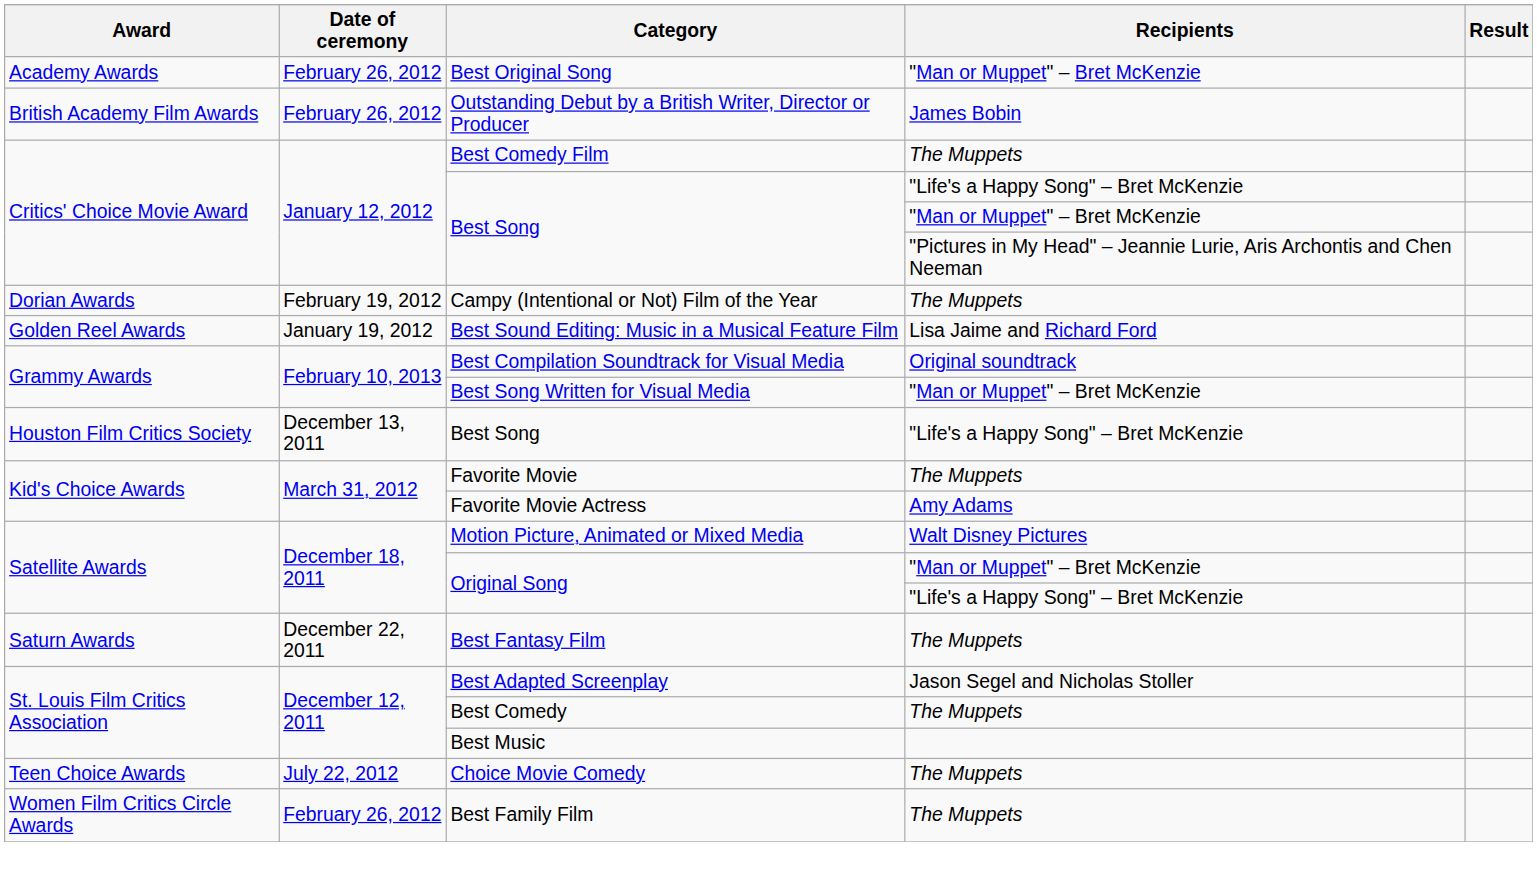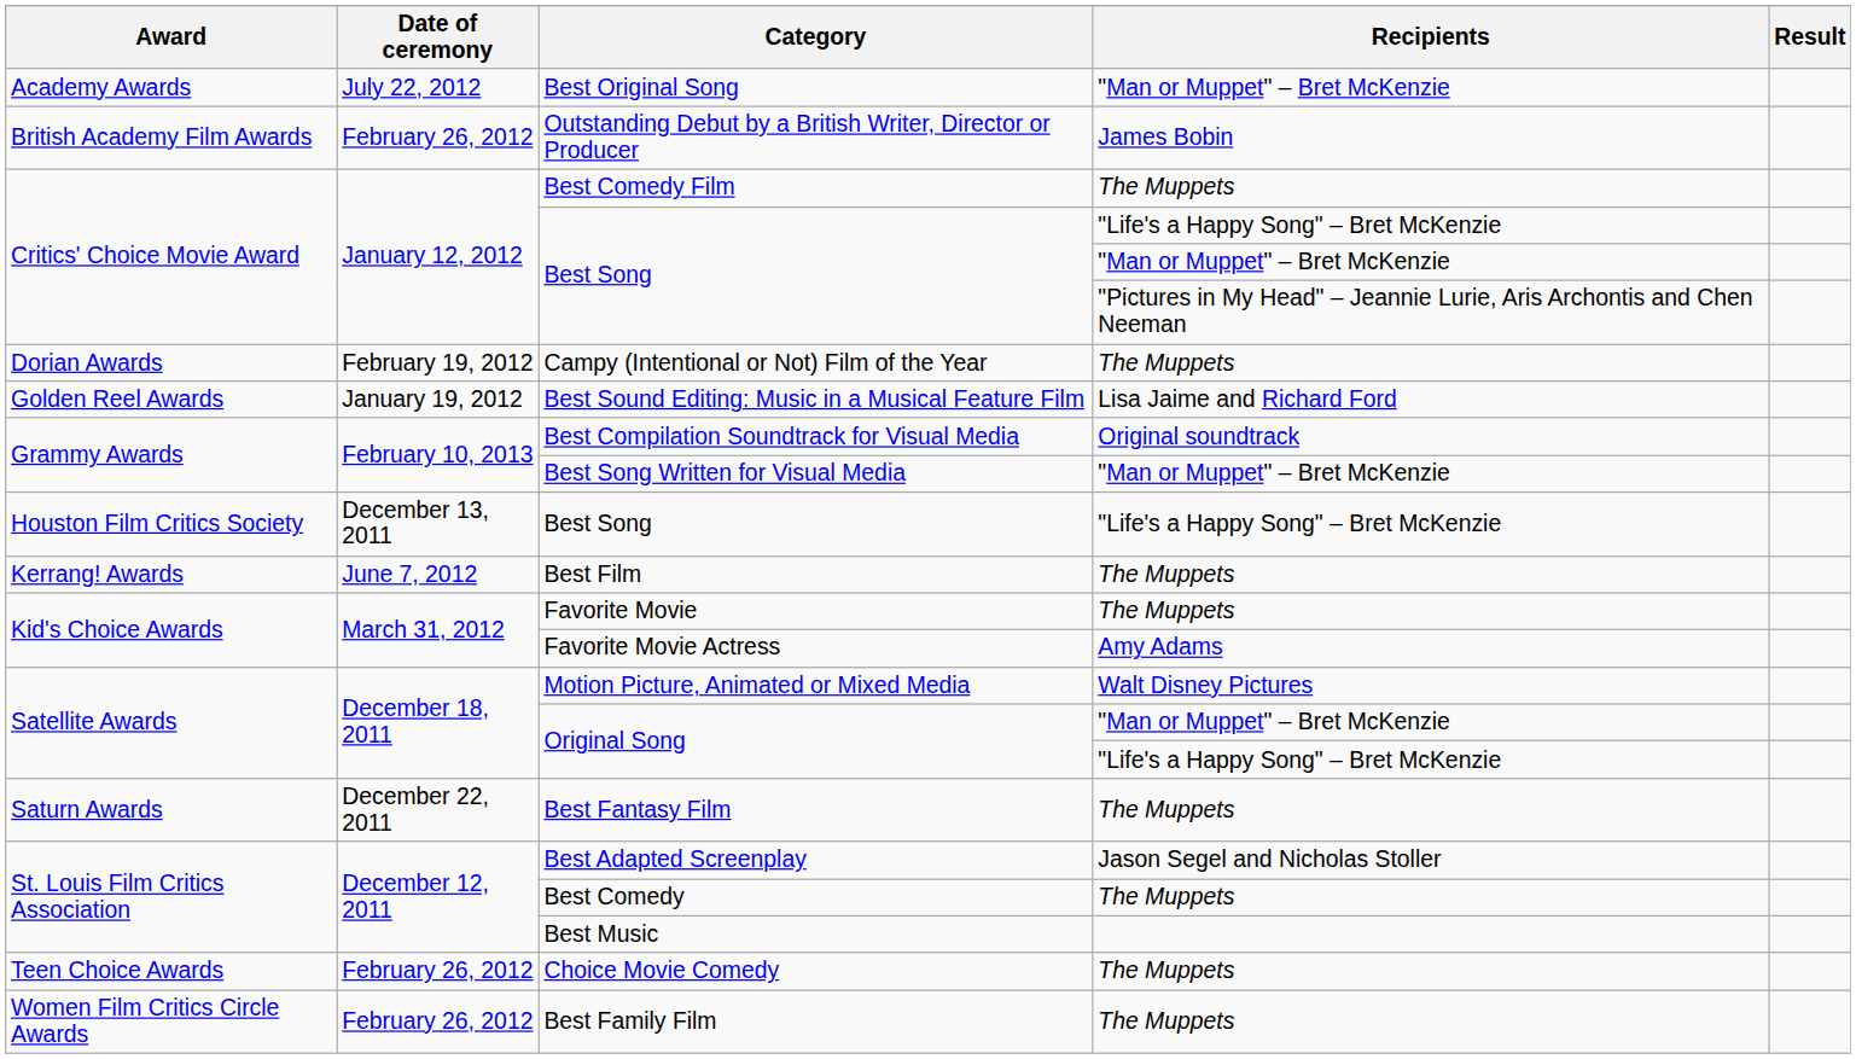Best Original Song | Date of ceremony: February 26, 2012 -> July 22, 2012
+ row: Kerrang! Awards | June 7, 2012 | Best Film | The Muppets
Choice Movie Comedy | Date of ceremony: July 22, 2012 -> February 26, 2012
